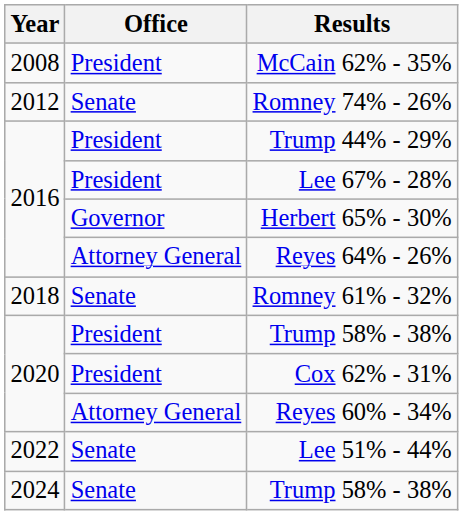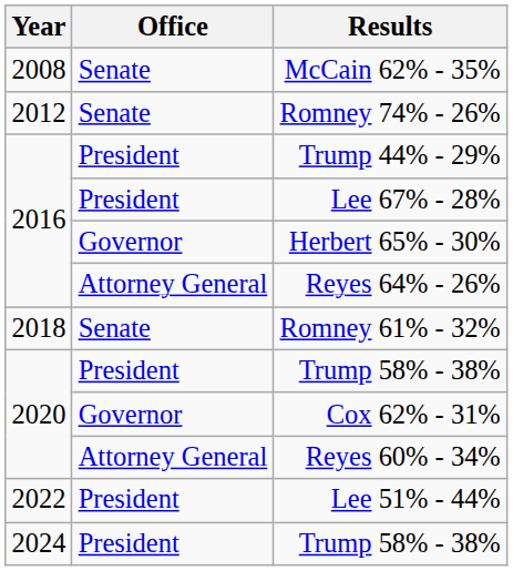McCain 62% - 35% | Office: President -> Senate
Cox 62% - 31% | Office: President -> Governor
Lee 51% - 44% | Office: Senate -> President
2024 / Trump 58% - 38% | Office: Senate -> President
